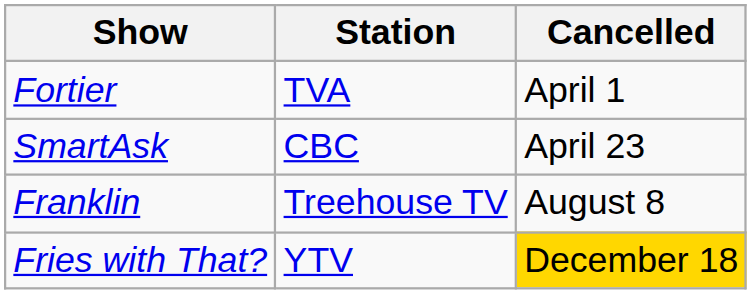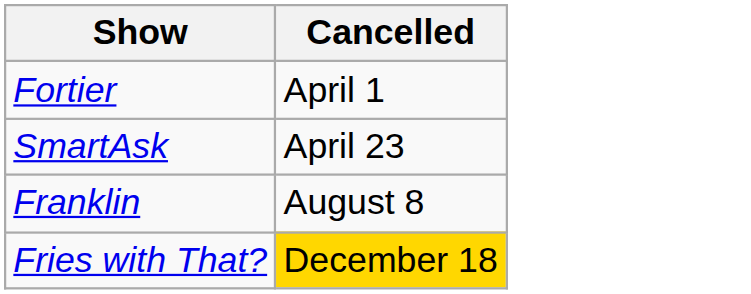- column: Station | TVA | CBC | Treehouse TV | YTV
